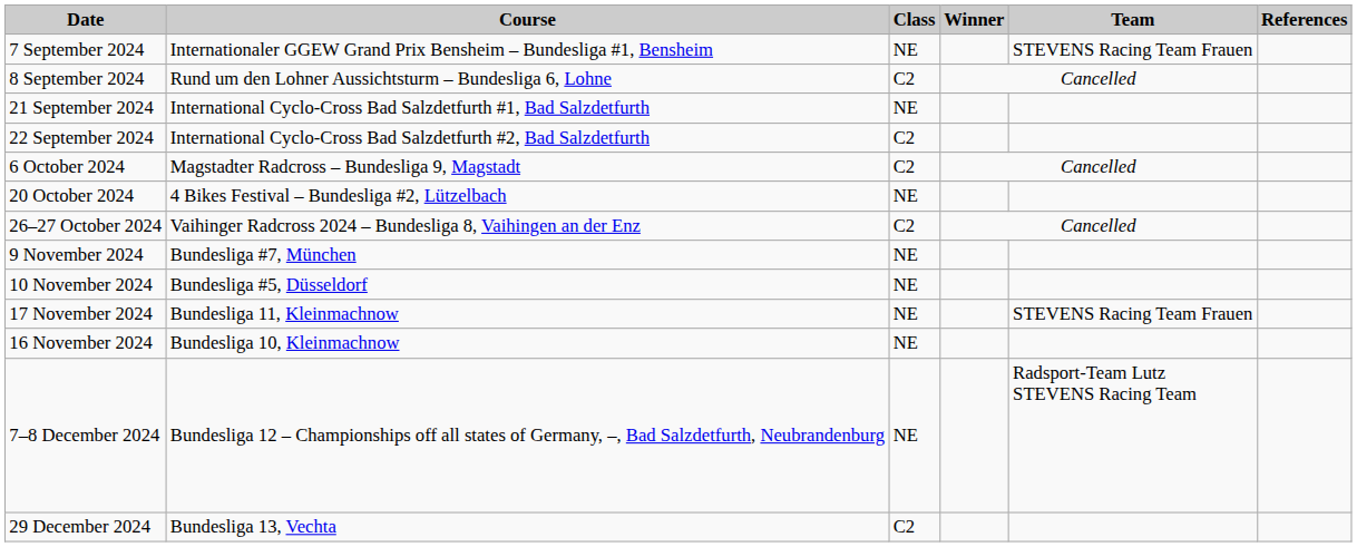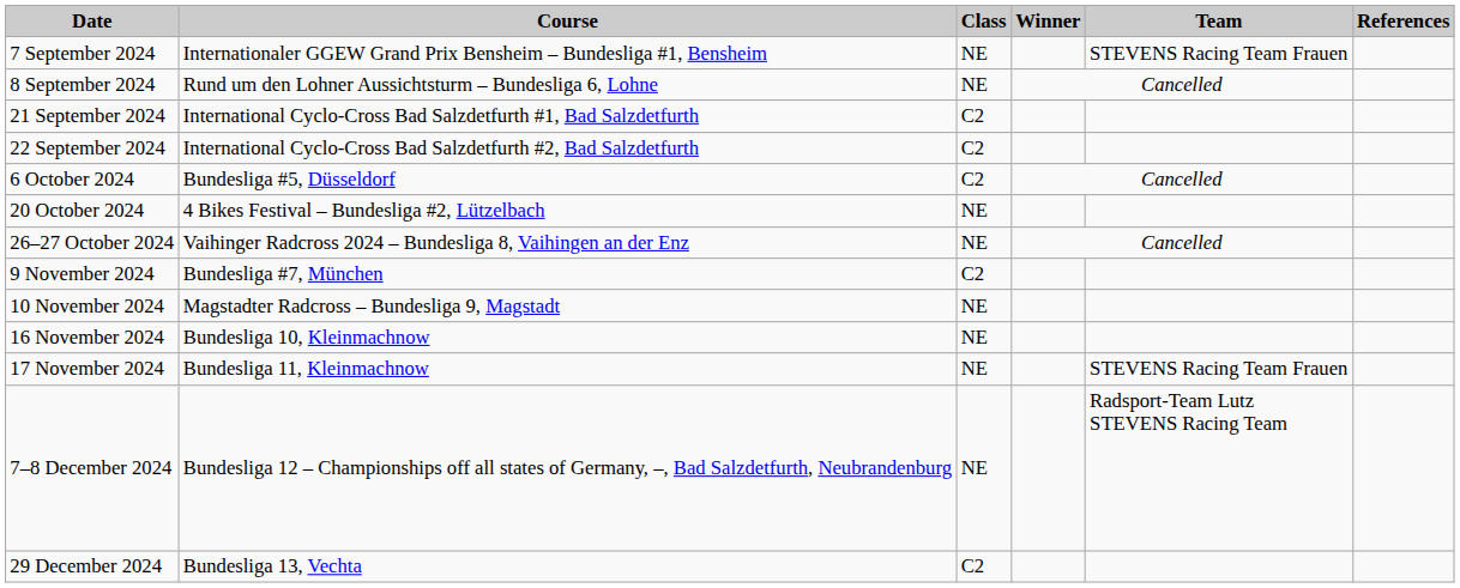8 September 2024 | Class: C2 -> NE
21 September 2024 | Class: NE -> C2
6 October 2024 | Course: Magstadter Radcross – Bundesliga 9, Magstadt -> Bundesliga #5, Düsseldorf
26–27 October 2024 | Class: C2 -> NE
9 November 2024 | Class: NE -> C2
10 November 2024 | Course: Bundesliga #5, Düsseldorf -> Magstadter Radcross – Bundesliga 9, Magstadt
rows swapped: 16 November 2024 <-> 17 November 2024
